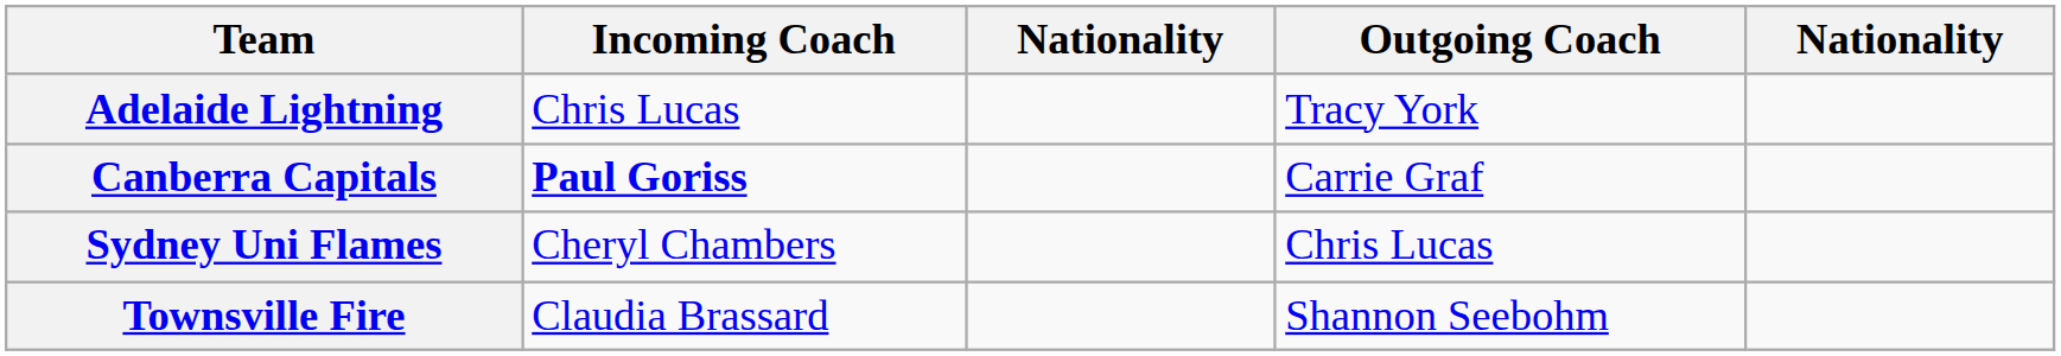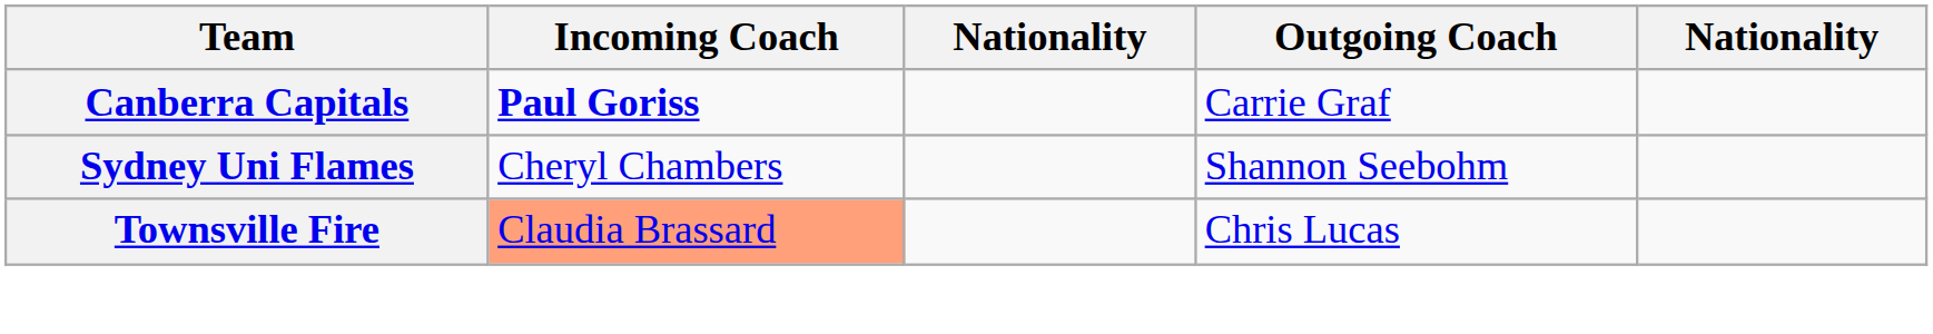- row: Adelaide Lightning | Chris Lucas | Tracy York
Sydney Uni Flames | Outgoing Coach: Chris Lucas -> Shannon Seebohm
Townsville Fire | Incoming Coach: no background -> lightsalmon background
Townsville Fire | Outgoing Coach: Shannon Seebohm -> Chris Lucas
